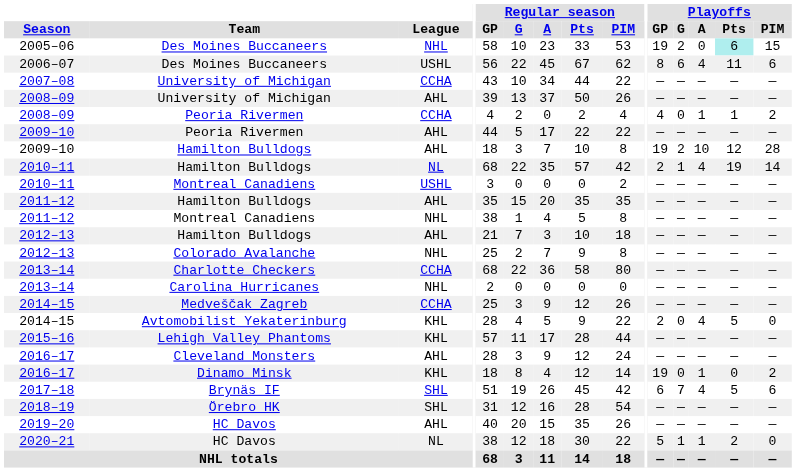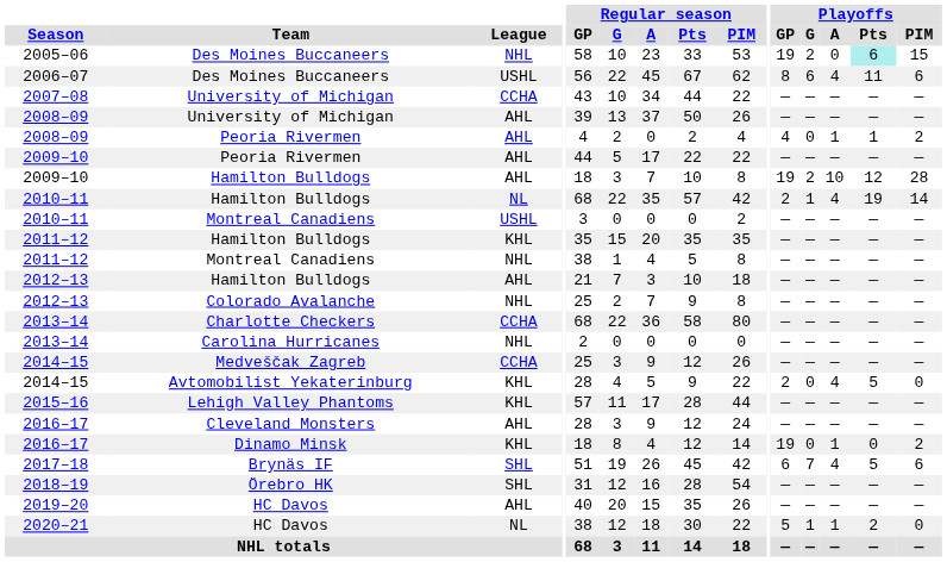2008–09 / Peoria Rivermen | League: CCHA -> AHL
2011–12 / Hamilton Bulldogs | League: AHL -> KHL
